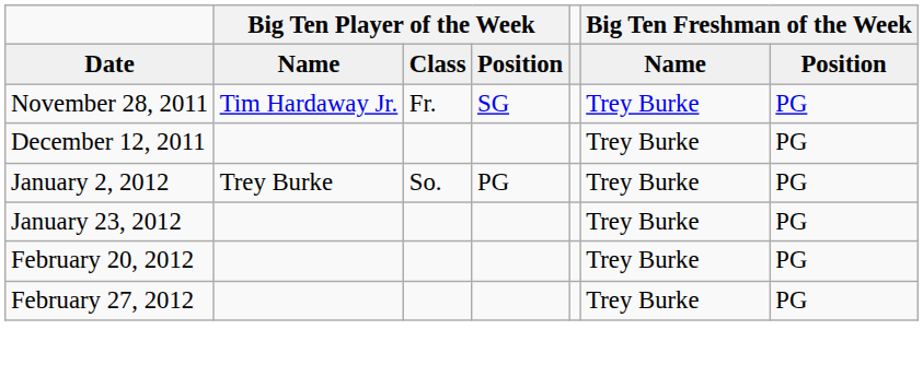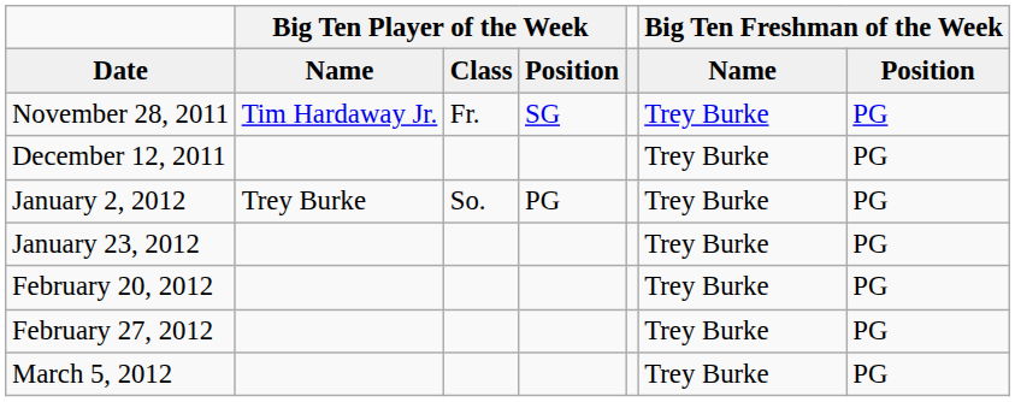+ row: March 5, 2012 | Trey Burke | PG
